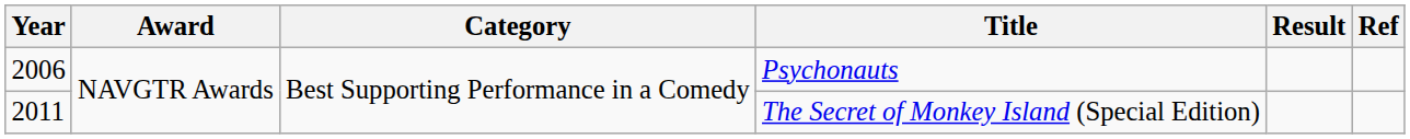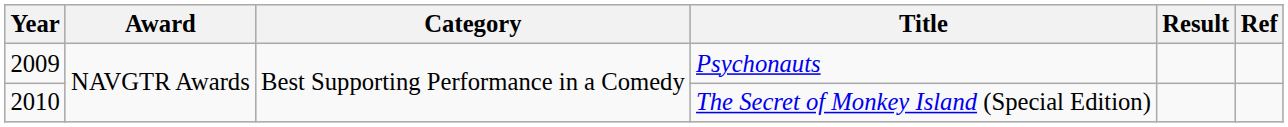Psychonauts | Year: 2006 -> 2009
The Secret of Monkey Island (Special Edition) | Year: 2011 -> 2010
